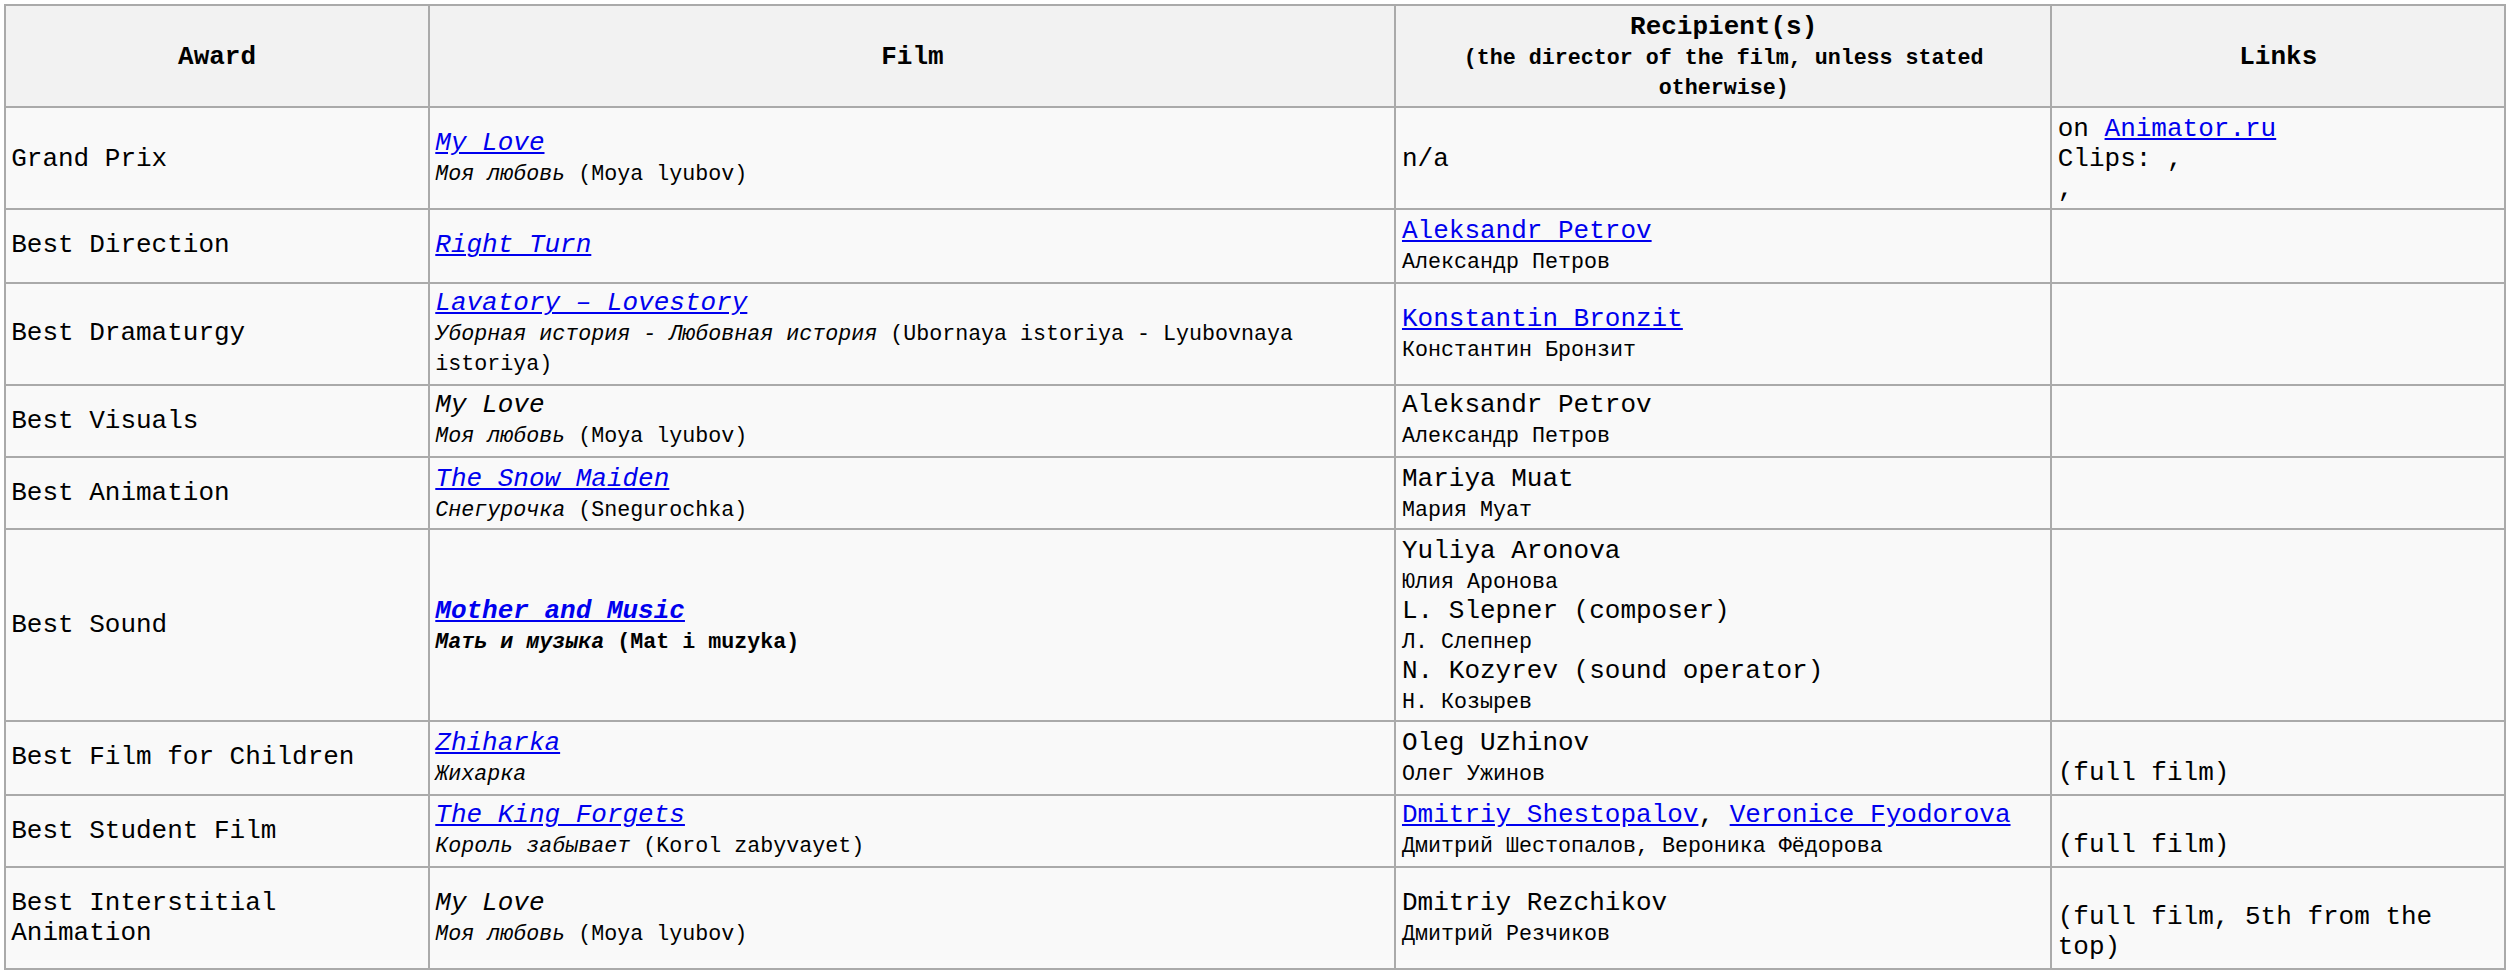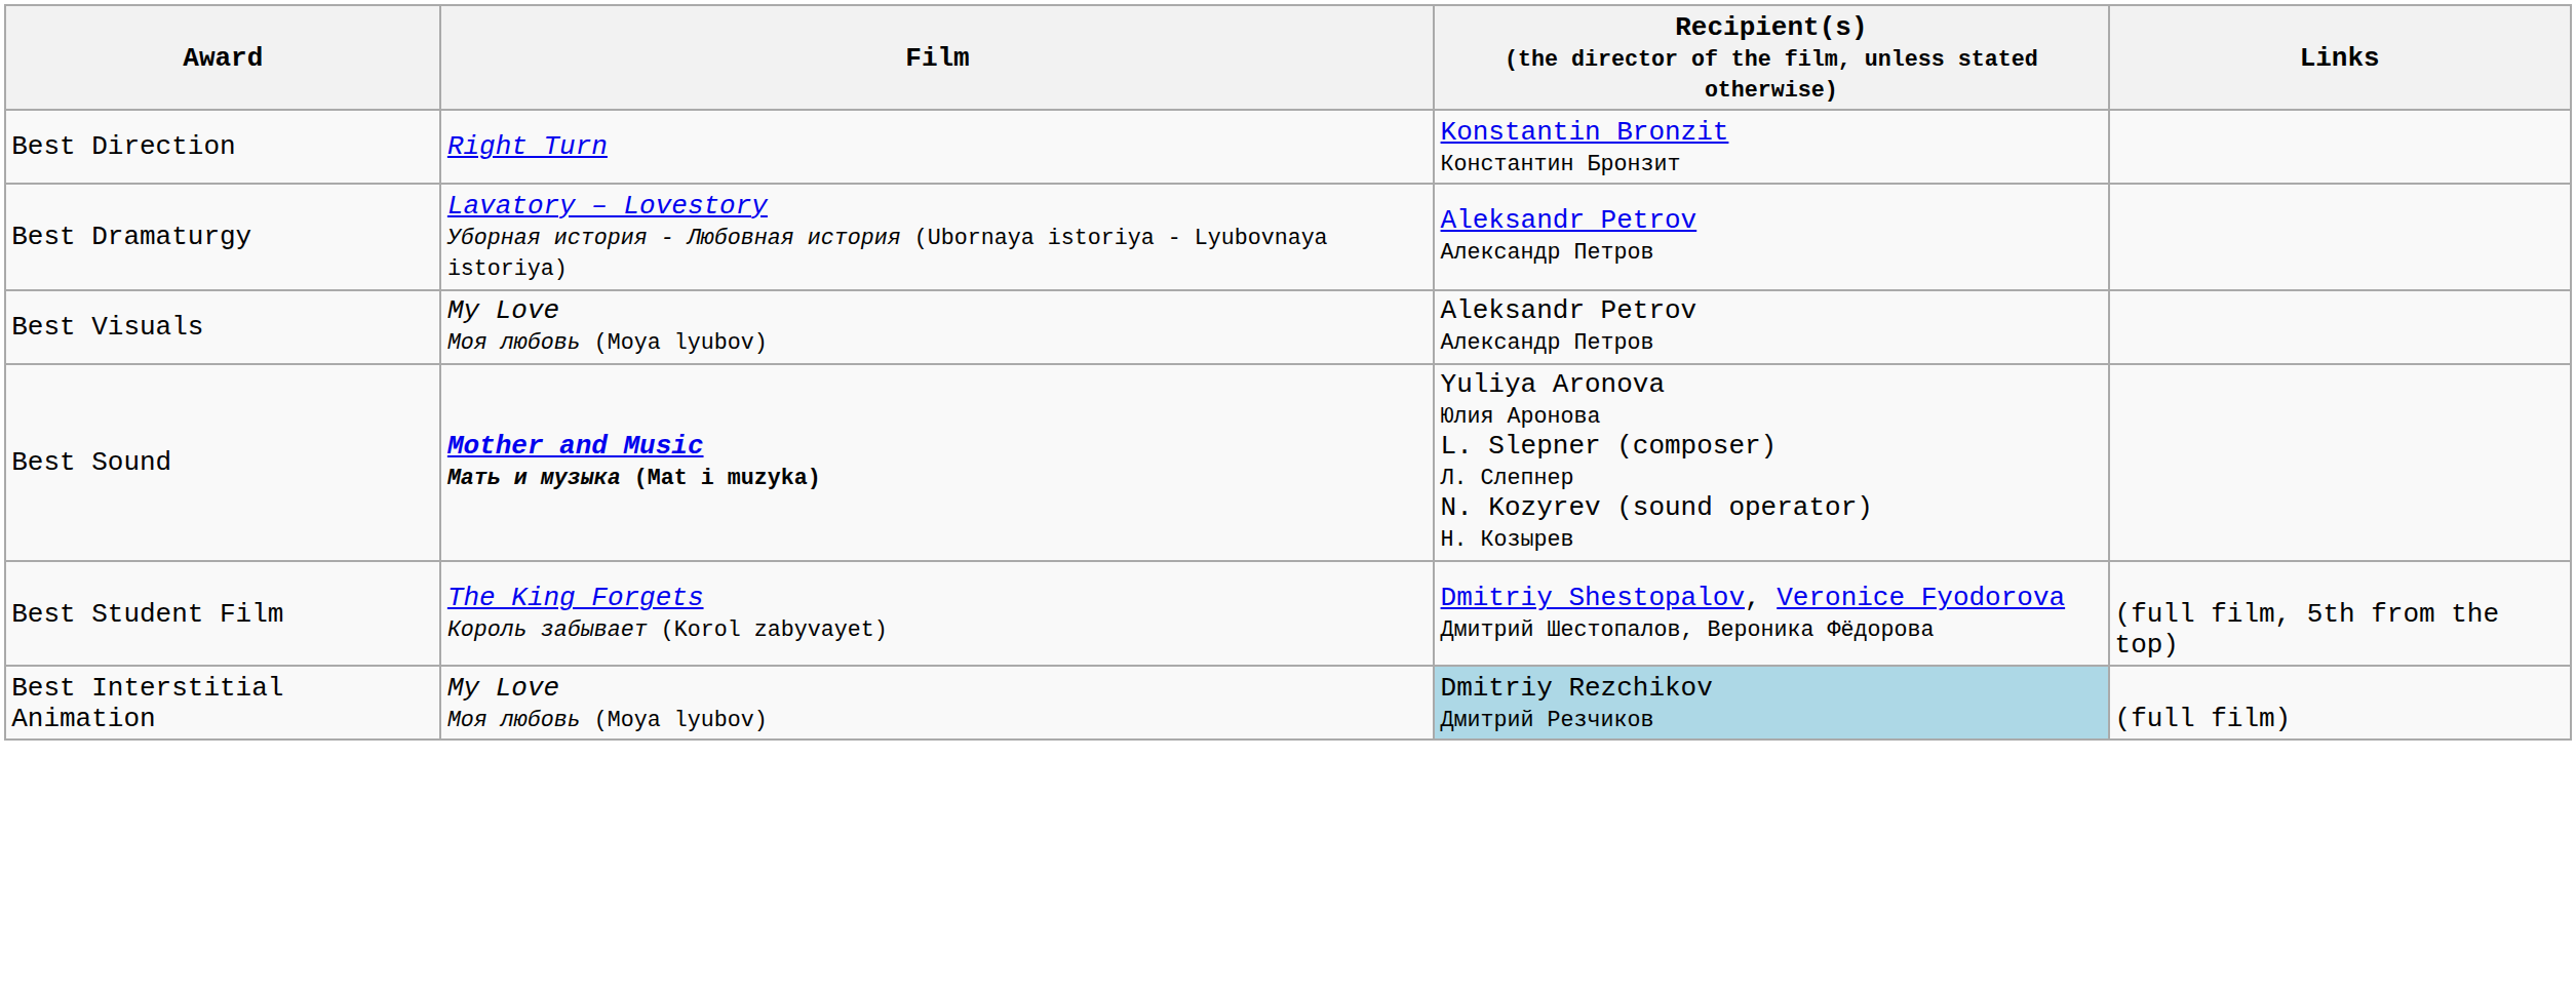- row: Grand Prix | My Love Моя любовь (Moya lyubov) | n/a | on Animator.ru Clips: , ,
Best Direction | column 3: Aleksandr Petrov Александр Петров -> Konstantin Bronzit Константин Бронзит
Best Dramaturgy | column 3: Konstantin Bronzit Константин Бронзит -> Aleksandr Petrov Александр Петров
- row: Best Animation | The Snow Maiden Снегурочка (Snegurochka) | Mariya Muat Мария Муат
- row: Best Film for Children | Zhiharka Жихарка | Oleg Uzhinov Олег Ужинов | (full film)
Best Student Film | Links: (full film) -> (full film, 5th from the top)
Best Interstitial Animation | column 3: no background -> lightblue background
Best Interstitial Animation | Links: (full film, 5th from the top) -> (full film)
